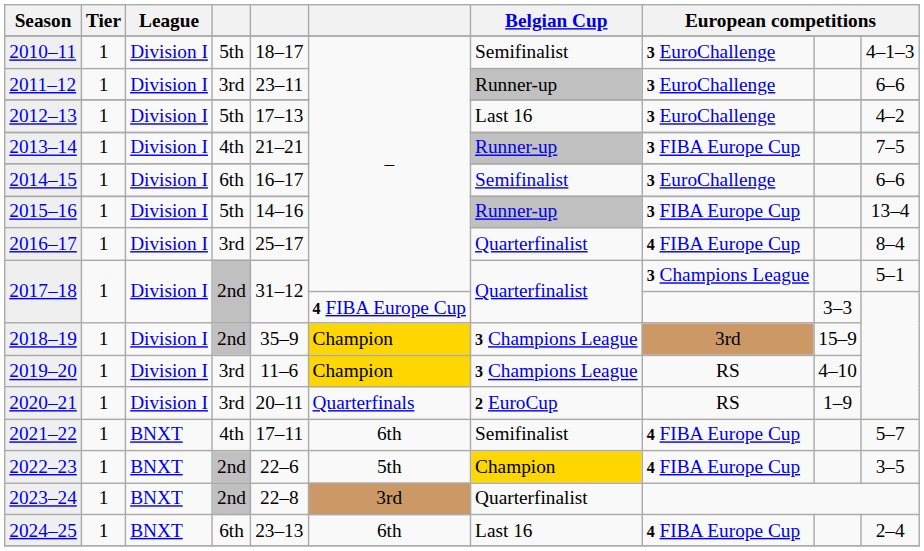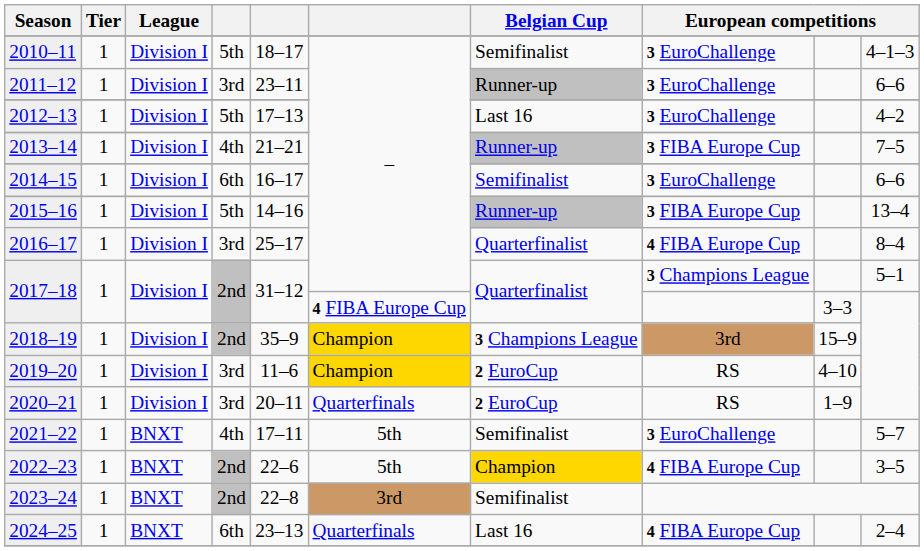2019–20 | Belgian Cup: 3 Champions League -> 2 EuroCup
2021–22 | column 6: 6th -> 5th
2021–22 | column 8: 4 FIBA Europe Cup -> 3 EuroChallenge
2023–24 | Belgian Cup: Quarterfinalist -> Semifinalist
2024–25 | column 6: 6th -> Quarterfinals
